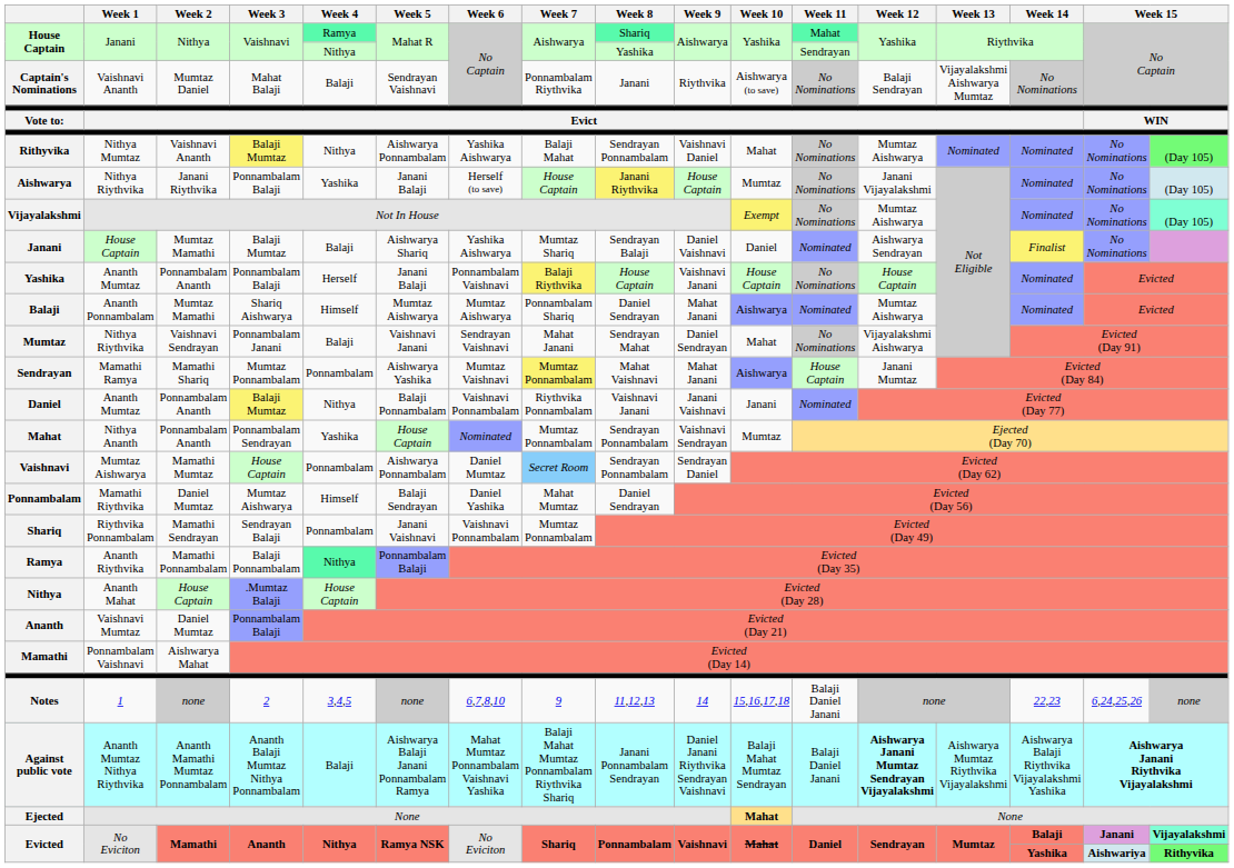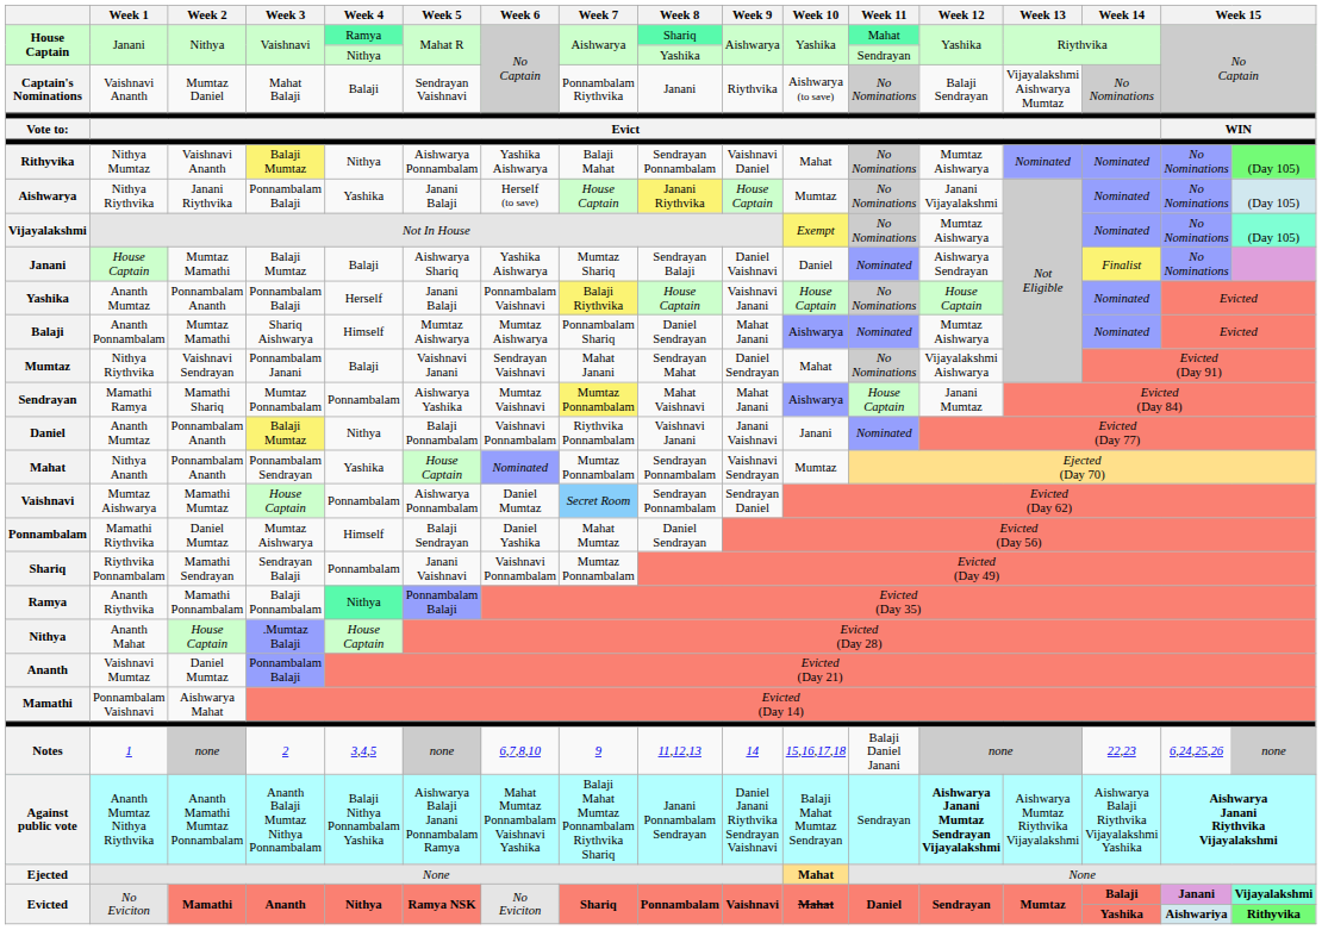Against public vote | Week 4: Balaji -> Balaji Nithya Ponnambalam Yashika
Against public vote | Week 11: Balaji Daniel Janani -> Sendrayan
